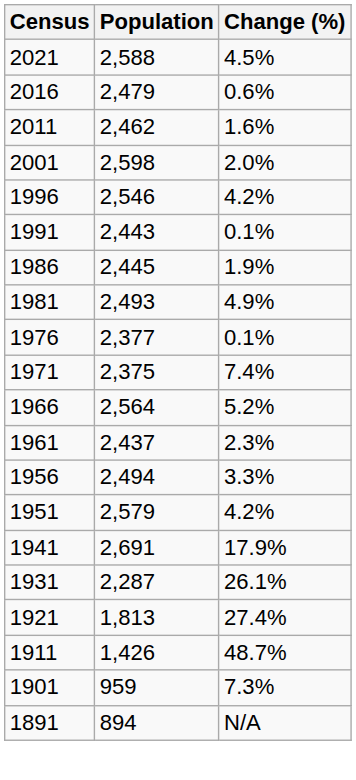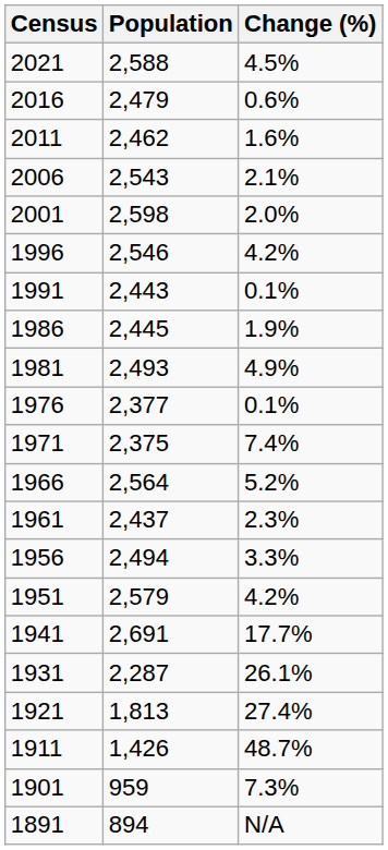+ row: 2006 | 2,543 | 2.1%
1941 | Change (%): 17.9% -> 17.7%
